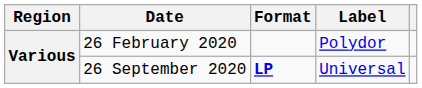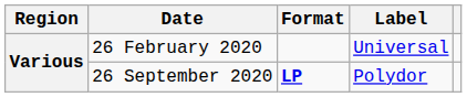26 February 2020 | Label: Polydor -> Universal
26 September 2020 | Label: Universal -> Polydor
